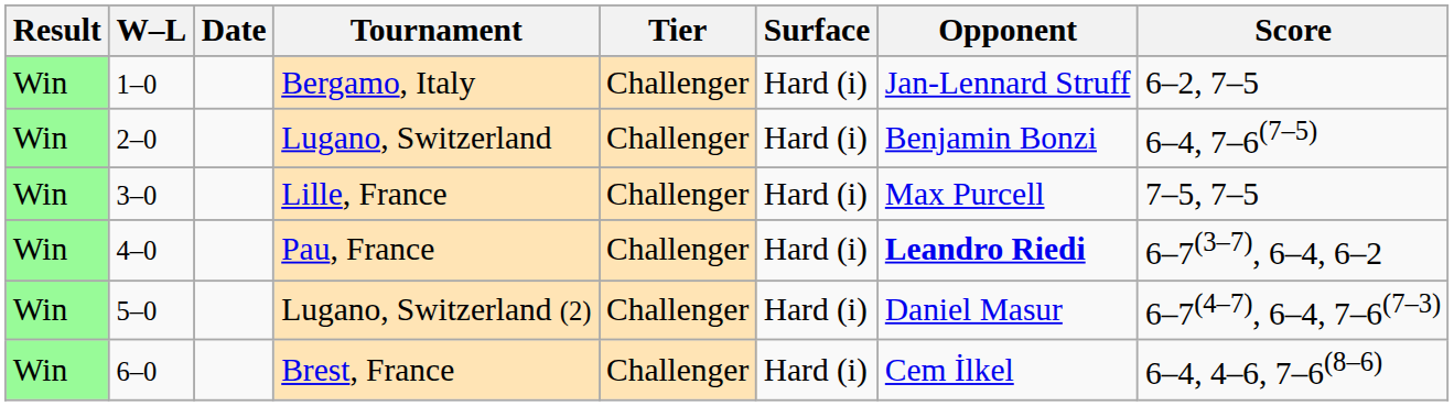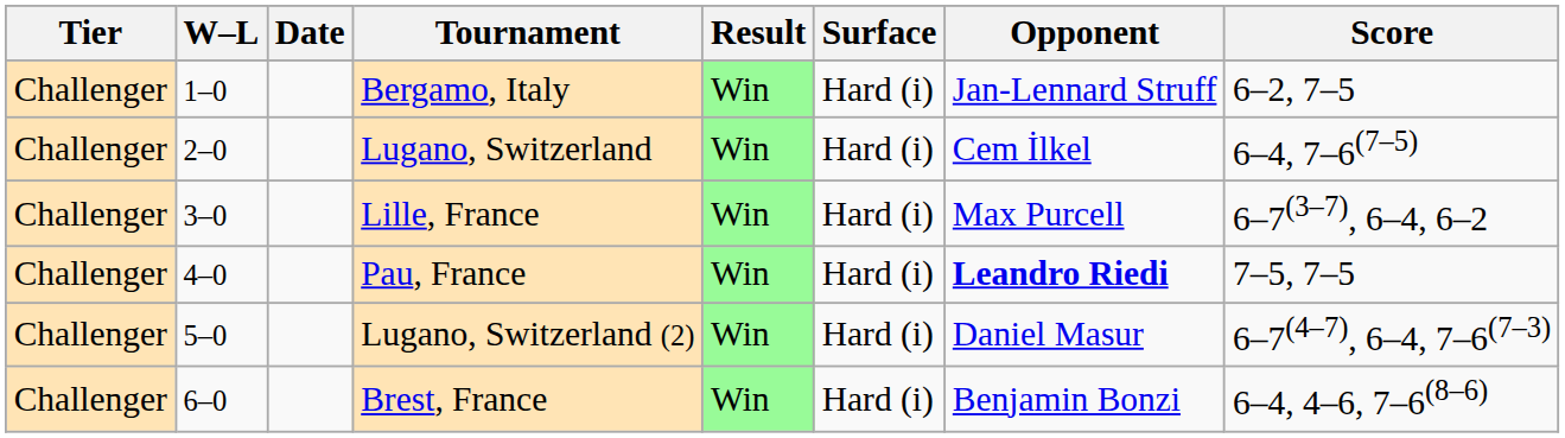columns swapped: Result <-> Tier
Lugano, Switzerland | Opponent: Benjamin Bonzi -> Cem İlkel
Lille, France | Score: 7–5, 7–5 -> 6–7(3–7), 6–4, 6–2
Pau, France | Score: 6–7(3–7), 6–4, 6–2 -> 7–5, 7–5
Brest, France | Opponent: Cem İlkel -> Benjamin Bonzi
